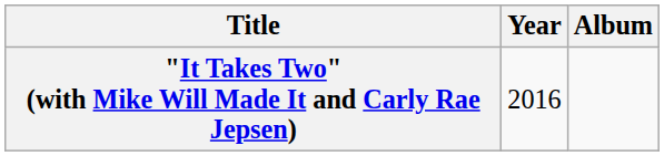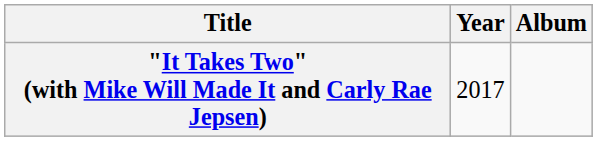"It Takes Two" (with Mike Will Made It and Carly Rae Jepsen) | Year: 2016 -> 2017
